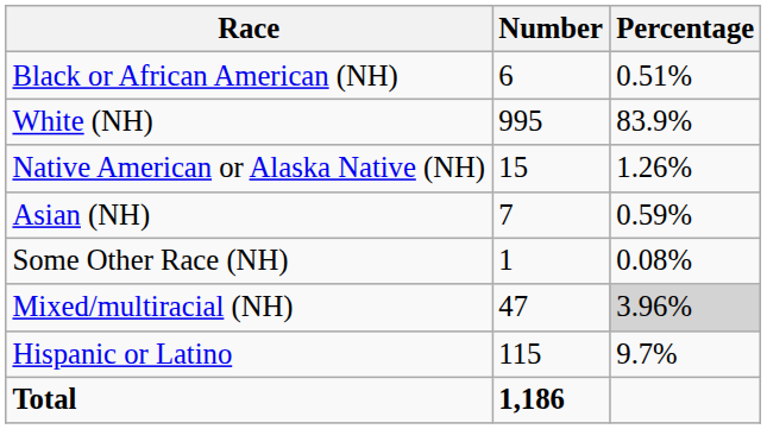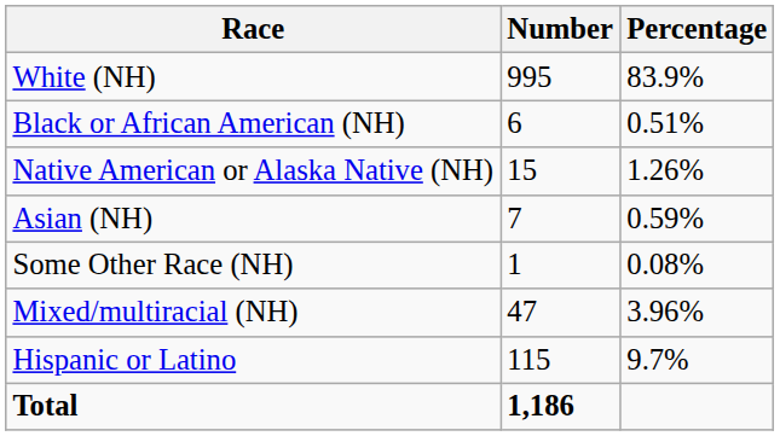rows swapped: White (NH) <-> Black or African American (NH)
Mixed/multiracial (NH) | Percentage: lightgrey background -> no background
